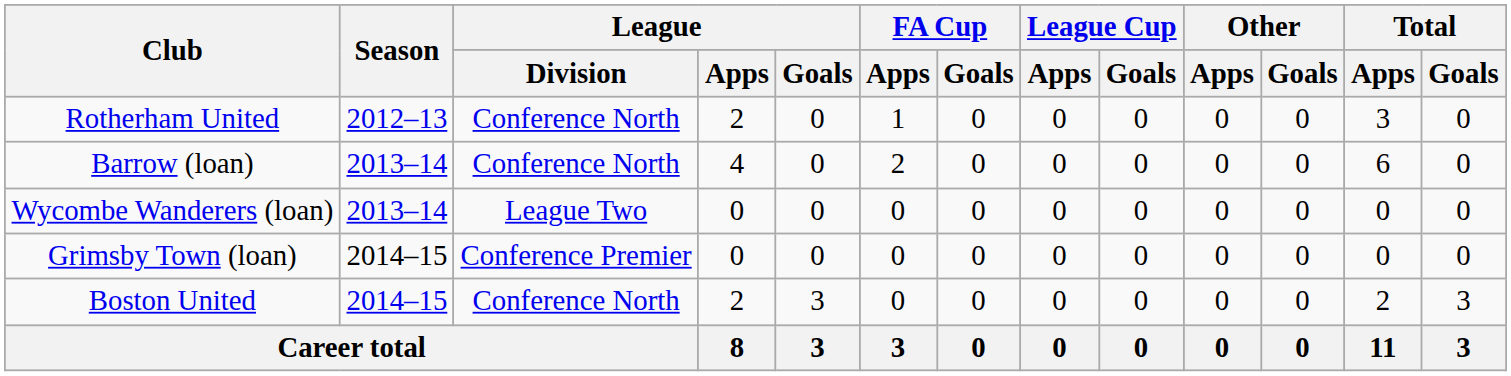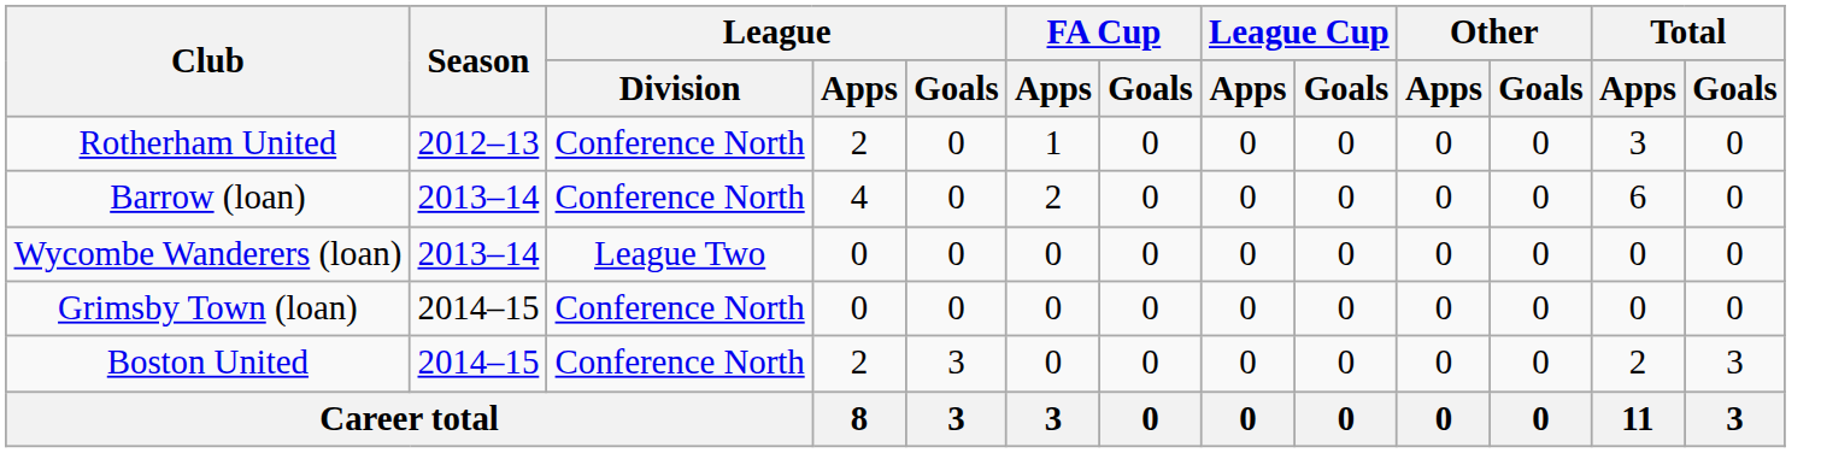Grimsby Town (loan) | League / Division: Conference Premier -> Conference North
